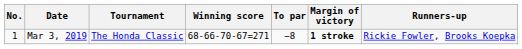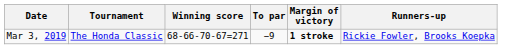- column: No. | 1
Mar 3, 2019 | To par: −8 -> −9
